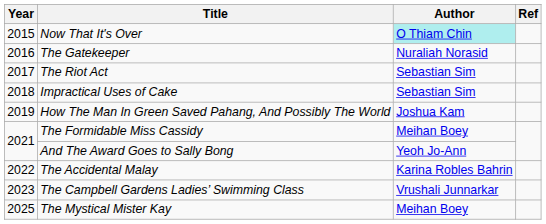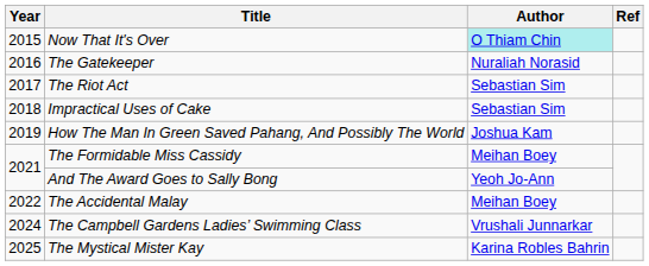The Accidental Malay | Author: Karina Robles Bahrin -> Meihan Boey
The Campbell Gardens Ladies’ Swimming Class | Year: 2023 -> 2024
The Mystical Mister Kay | Author: Meihan Boey -> Karina Robles Bahrin
